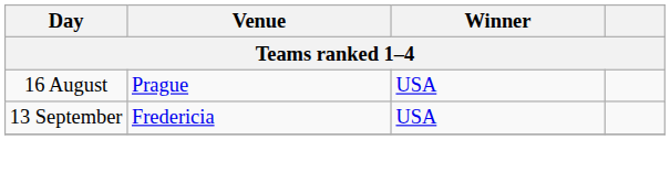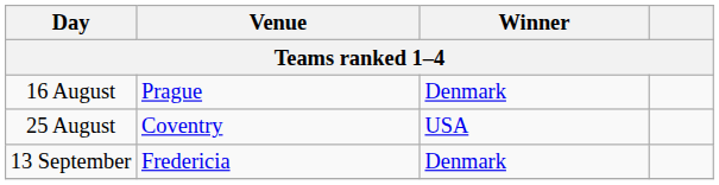16 August | Winner: USA -> Denmark
+ row: 25 August | Coventry | USA
13 September | Winner: USA -> Denmark
